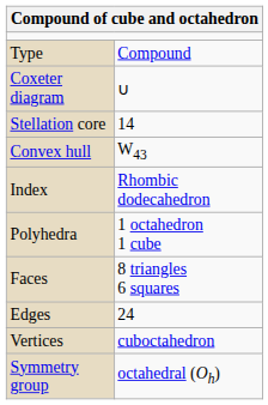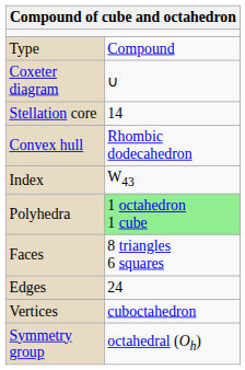Convex hull | column 2: W43 -> Rhombic dodecahedron
Index | column 2: Rhombic dodecahedron -> W43
Polyhedra | column 2: no background -> lightgreen background
